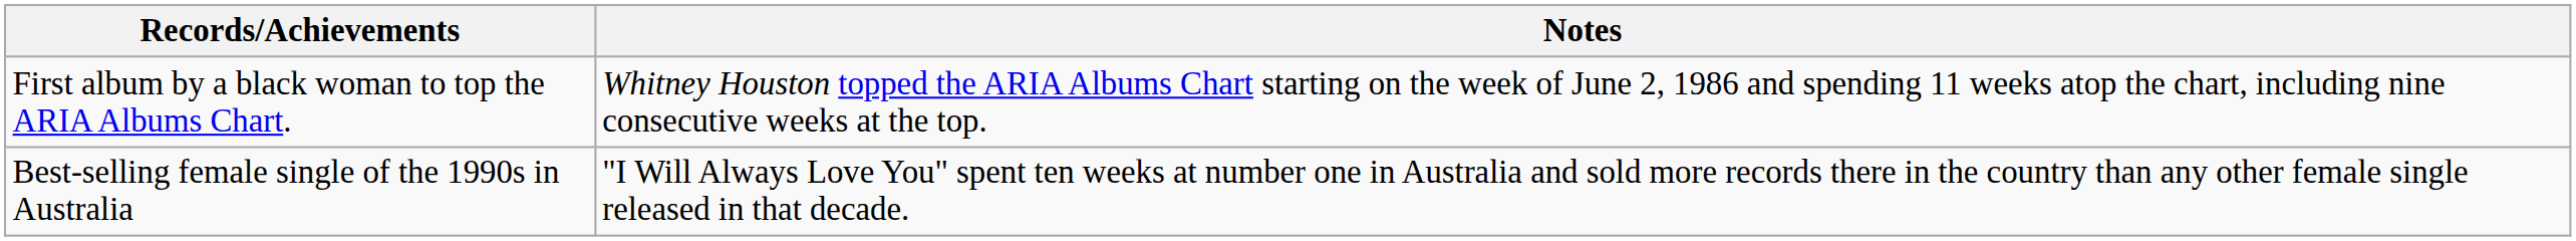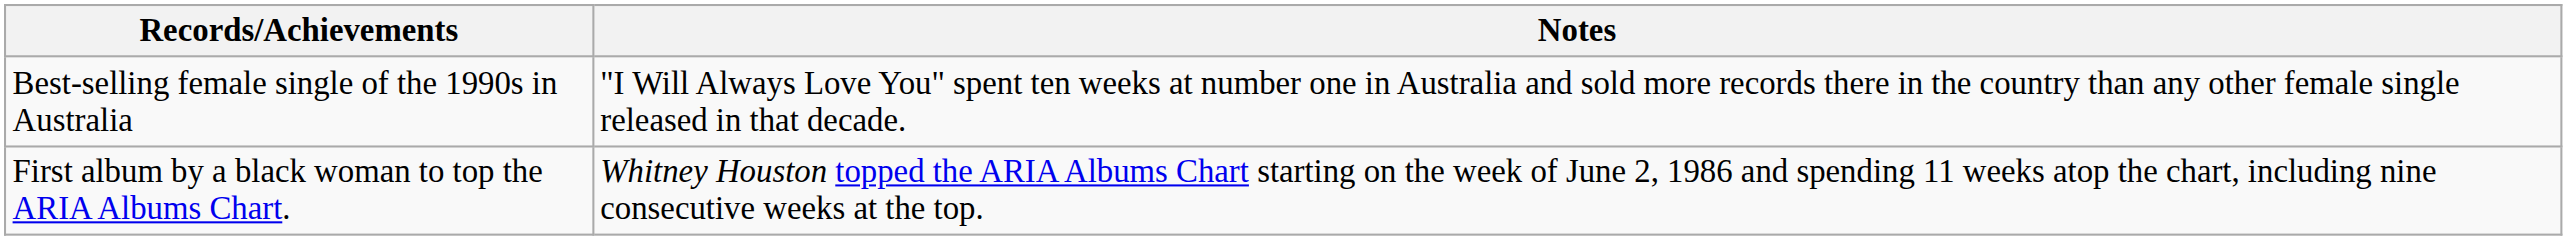rows swapped: First album by a black woman to top the ARIA Albums Chart. <-> Best-selling female single of the 1990s in Australia
